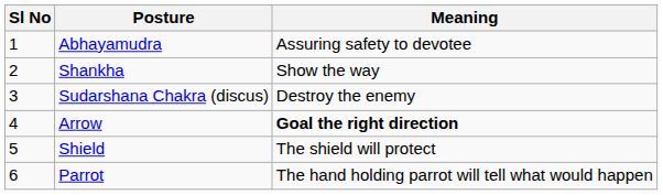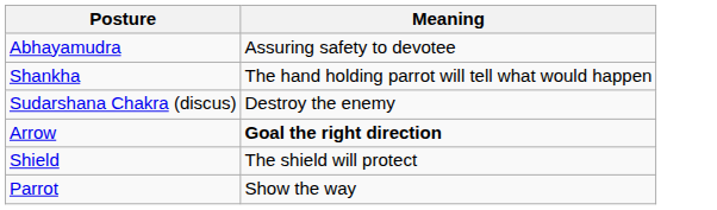- column: Sl No | 1 | 2 | 3 | 4 | 5 | 6
Shankha | Meaning: Show the way -> The hand holding parrot will tell what would happen
Parrot | Meaning: The hand holding parrot will tell what would happen -> Show the way
